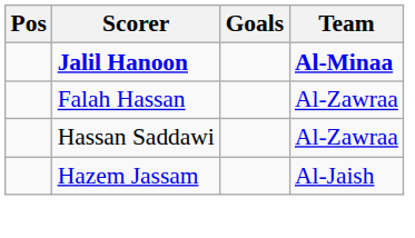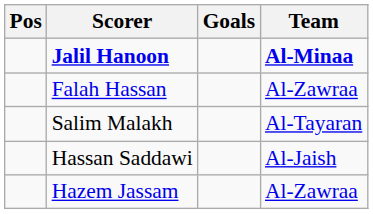+ row: Salim Malakh | Al-Tayaran
Hassan Saddawi | Team: Al-Zawraa -> Al-Jaish
Hazem Jassam | Team: Al-Jaish -> Al-Zawraa
